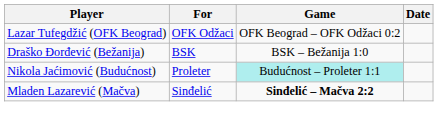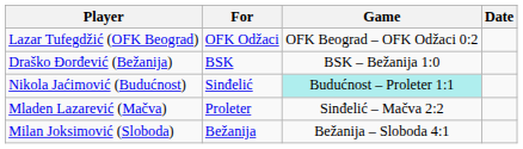Nikola Jaćimović (Budućnost) | For: Proleter -> Sinđelić
Mladen Lazarević (Mačva) | For: Sinđelić -> Proleter
Mladen Lazarević (Mačva) | Game: bold -> normal
+ row: Milan Joksimović (Sloboda) | Bežanija | Bežanija – Sloboda 4:1
